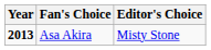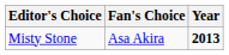columns swapped: Year <-> Editor's Choice
